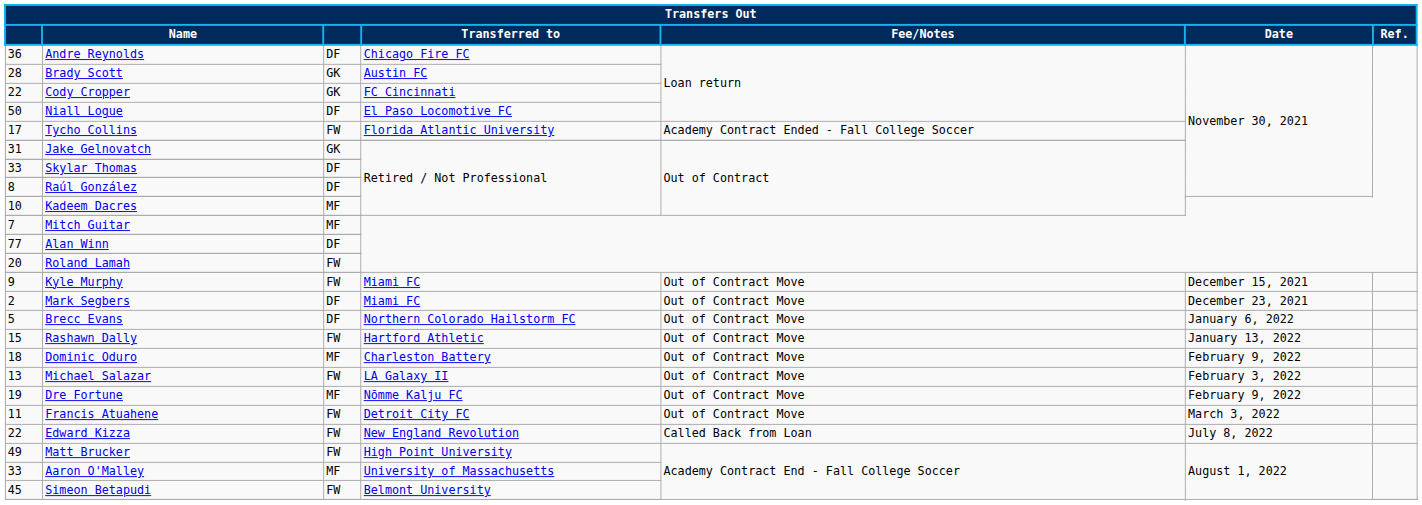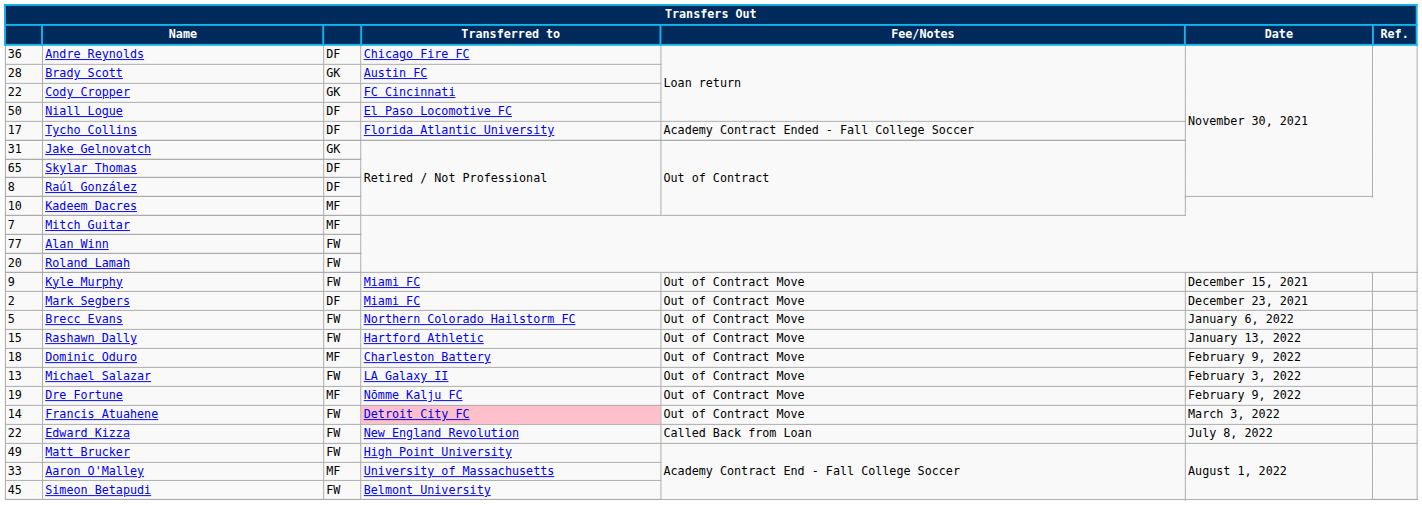Tycho Collins | column 3: FW -> DF
Skylar Thomas | column 1: 33 -> 65
Alan Winn | column 3: DF -> FW
Brecc Evans | column 3: DF -> FW
Francis Atuahene | column 1: 11 -> 14
Francis Atuahene | Transferred to: no background -> pink background
